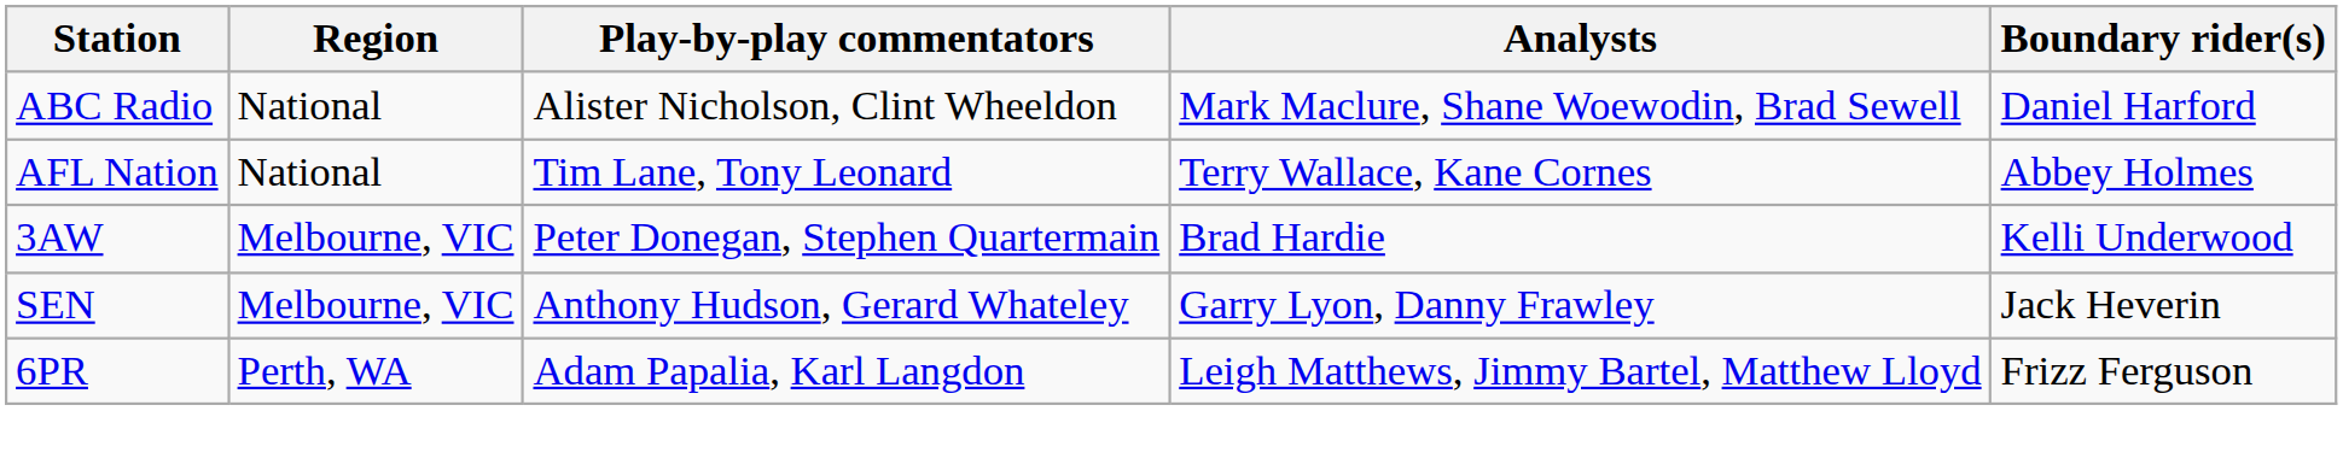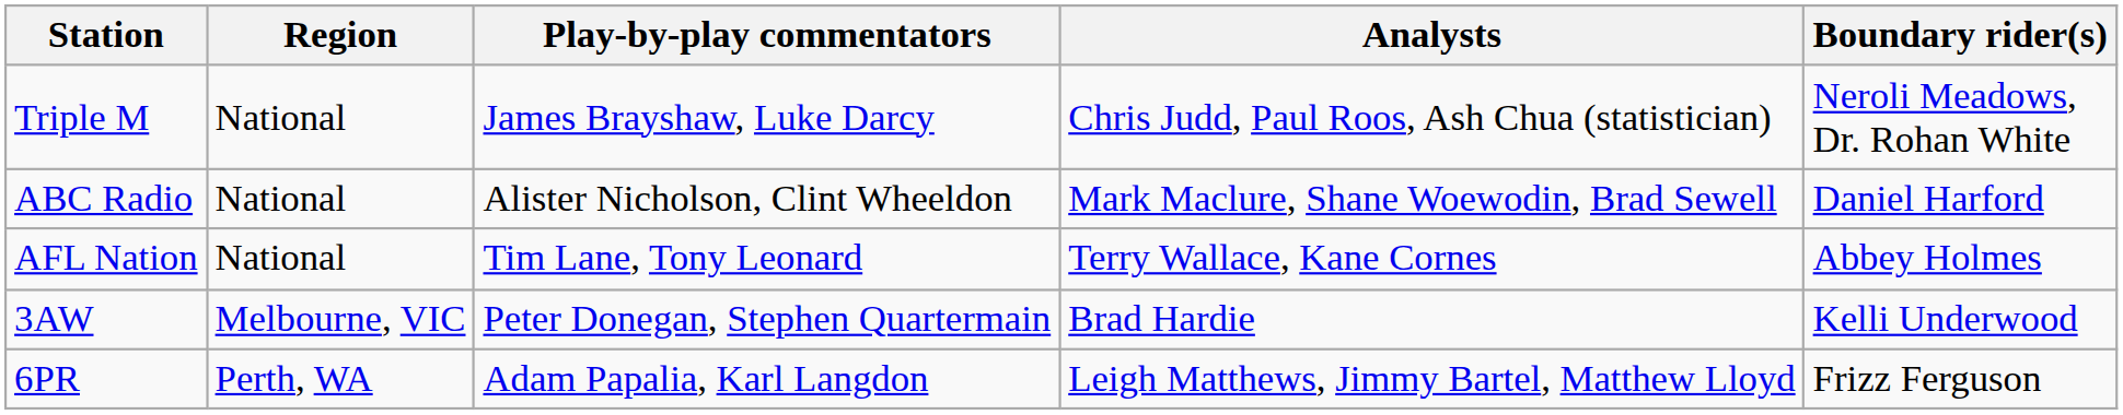+ row: Triple M | National | James Brayshaw, Luke Darcy | Chris Judd, Paul Roos, Ash Chua (statistician) | Neroli Meadows, Dr. Rohan White
- row: SEN | Melbourne, VIC | Anthony Hudson, Gerard Whateley | Garry Lyon, Danny Frawley | Jack Heverin
